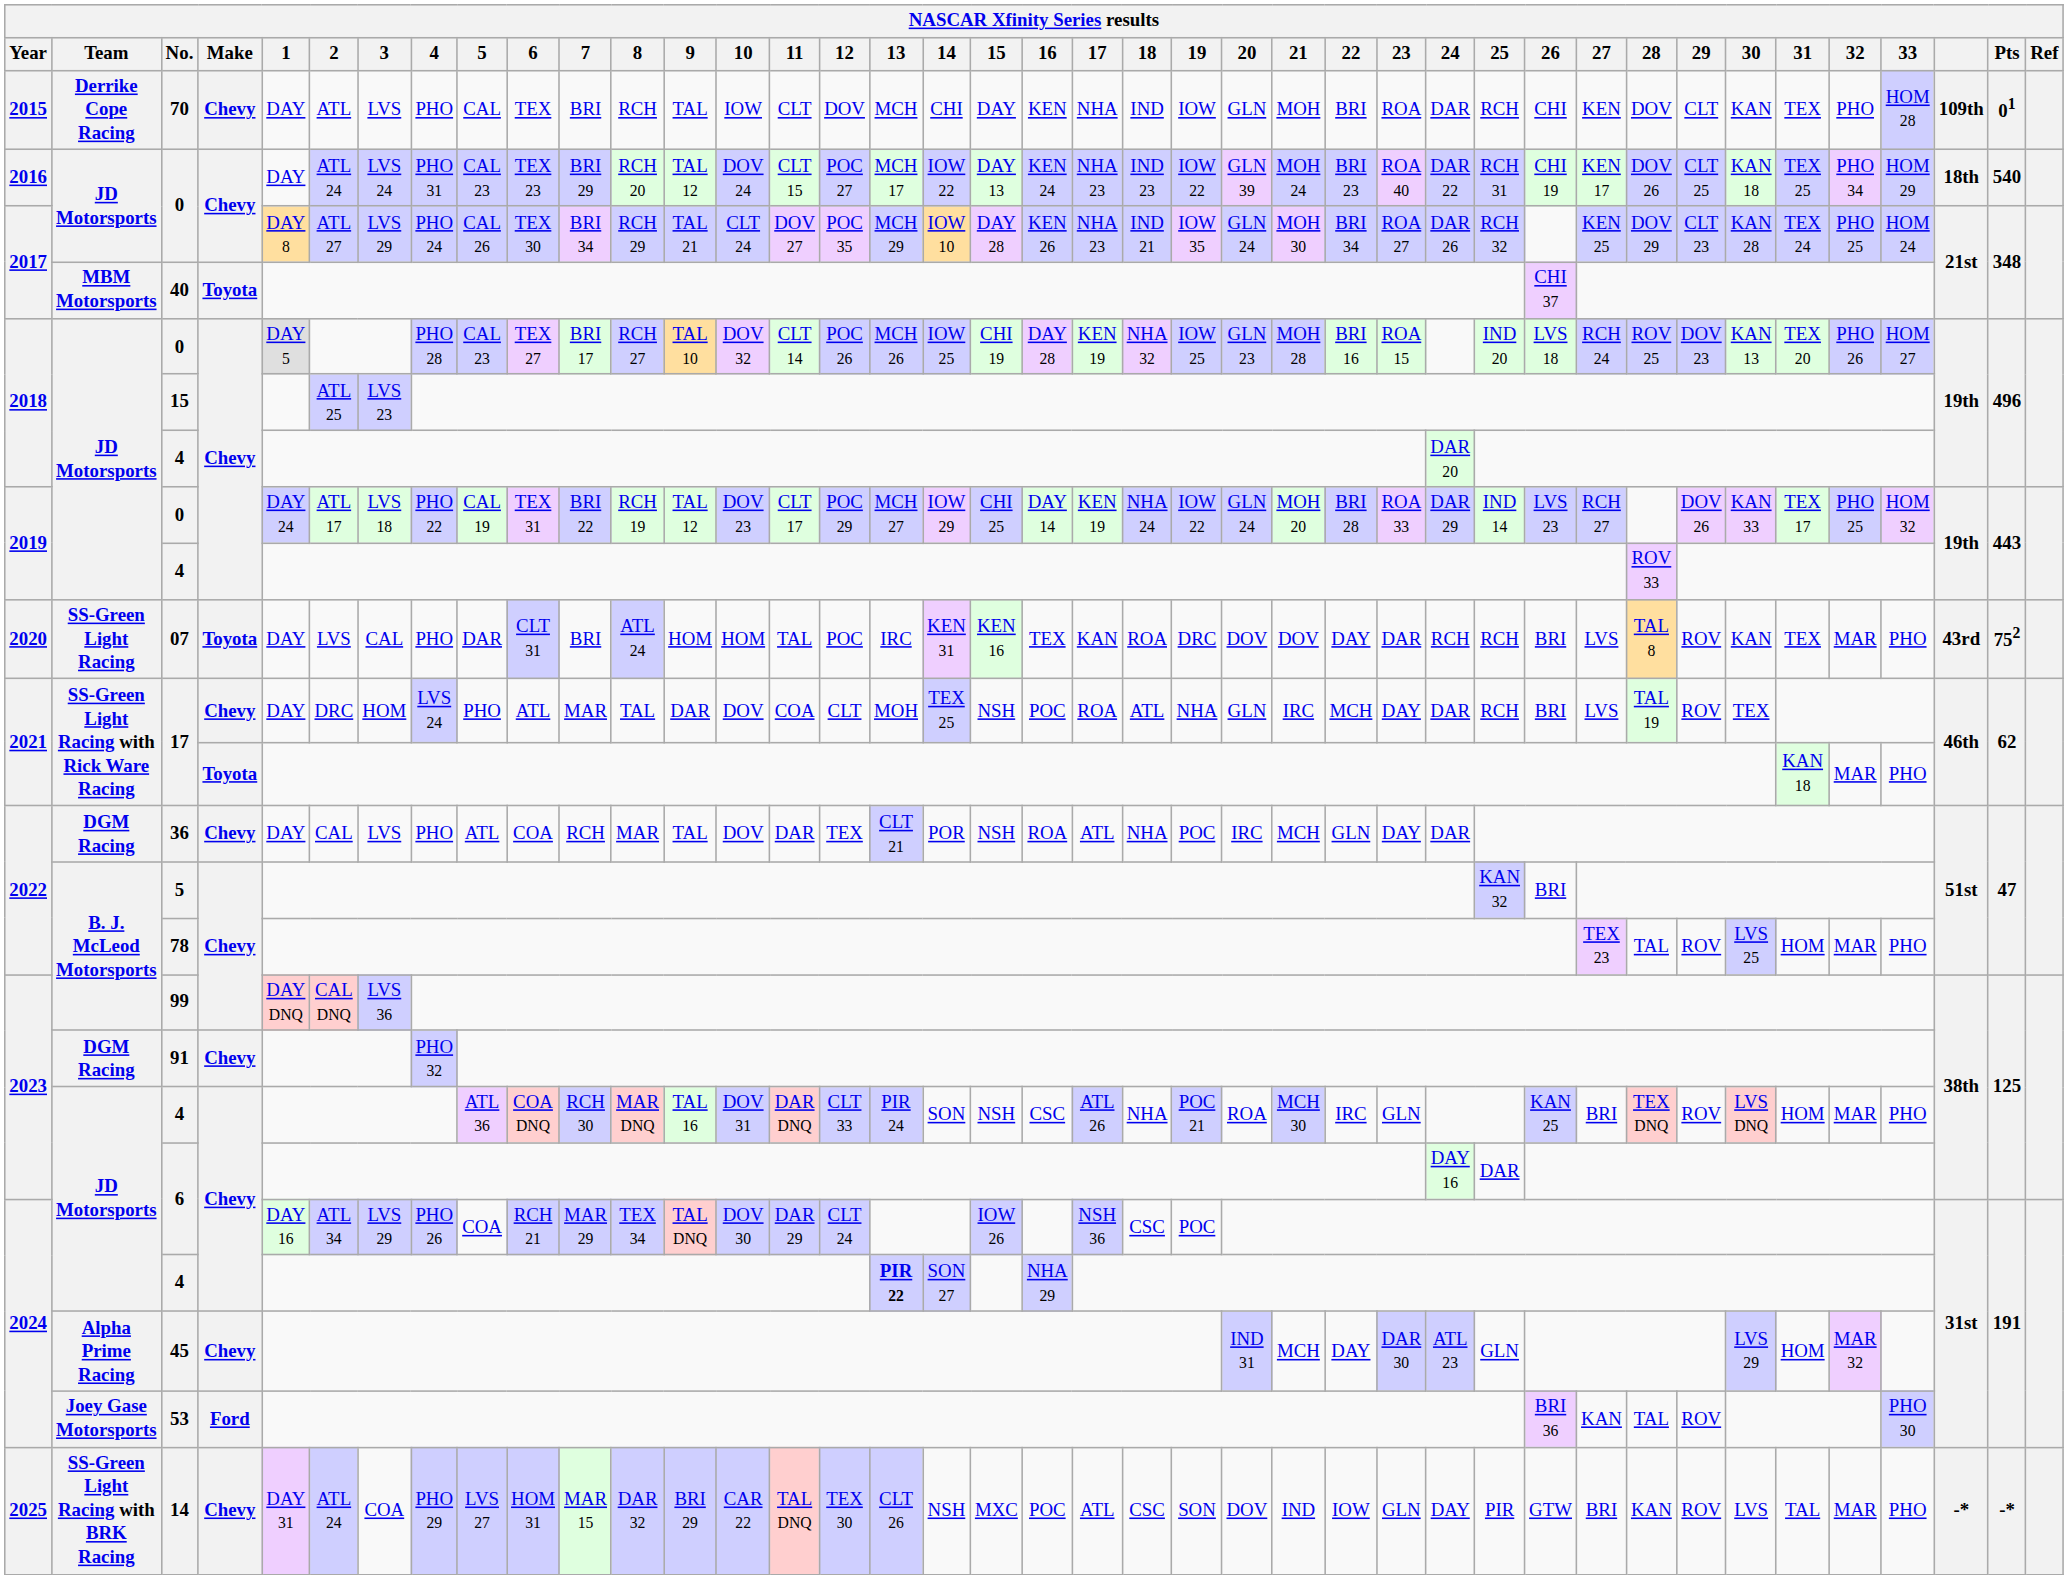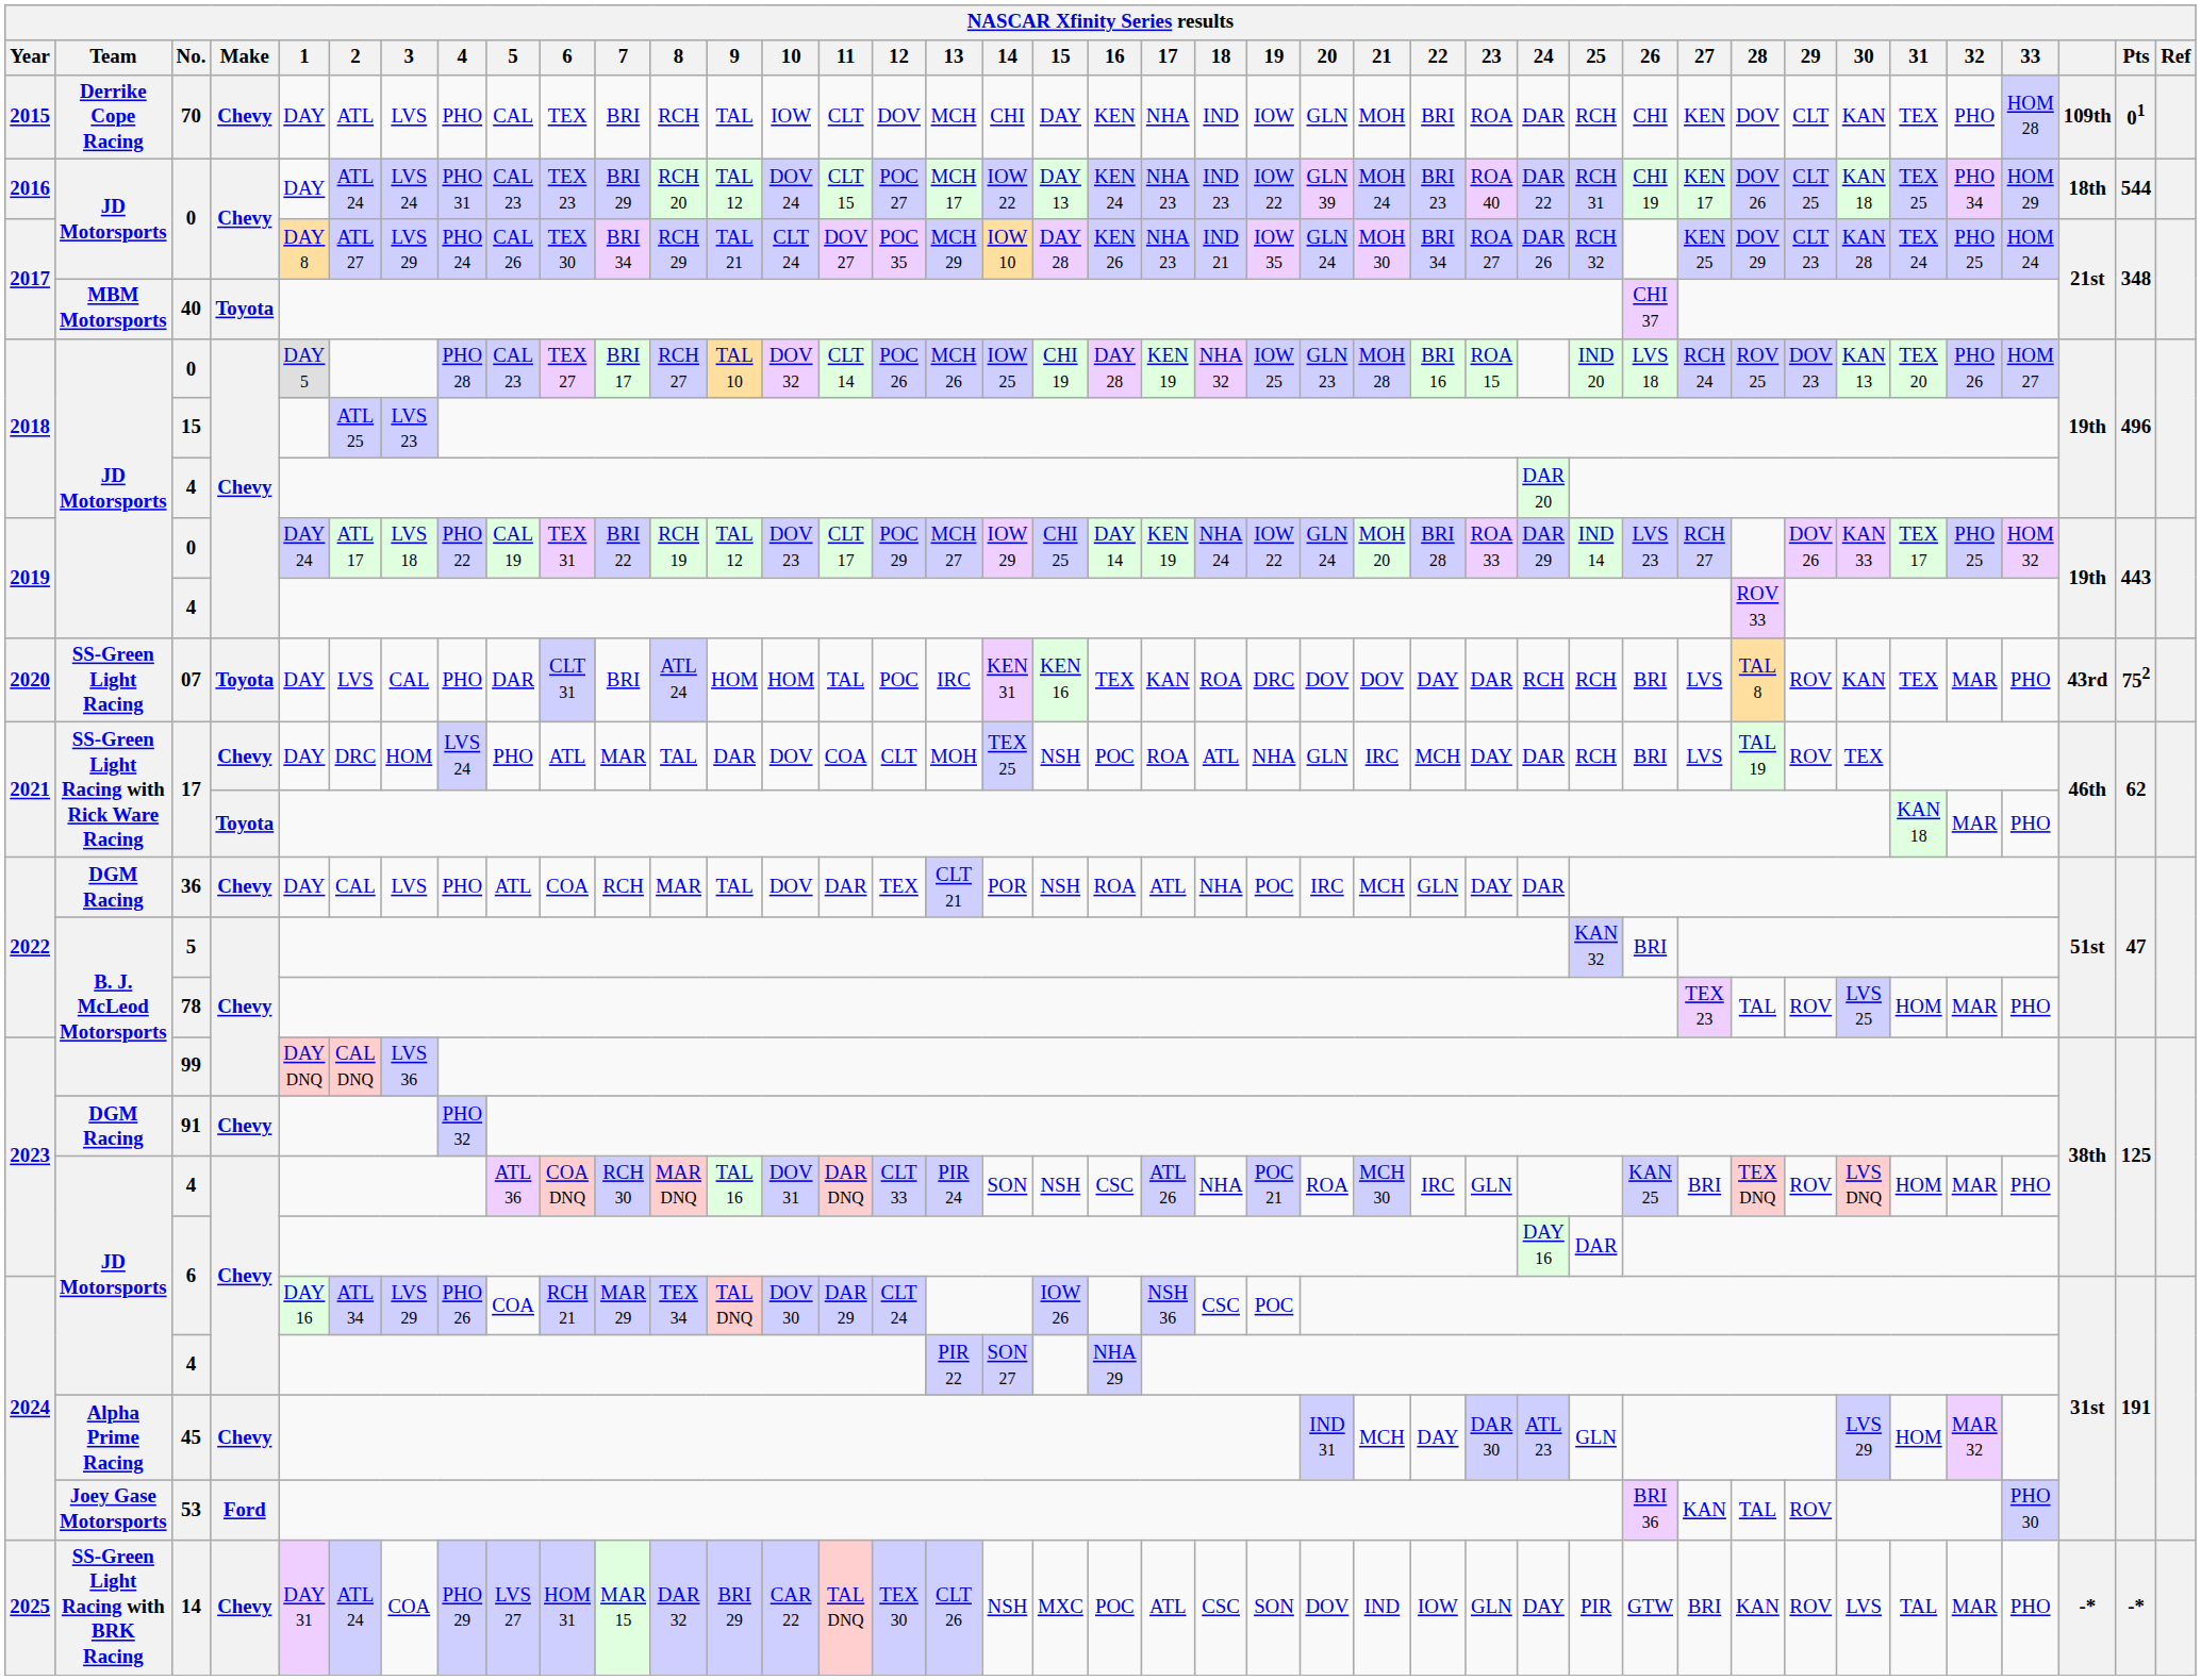2016 / 0 | Pts: 540 -> 544
2024 / 4 | 13: bold -> normal
